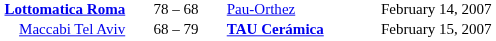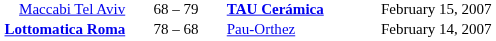rows swapped: Lottomatica Roma <-> Maccabi Tel Aviv
